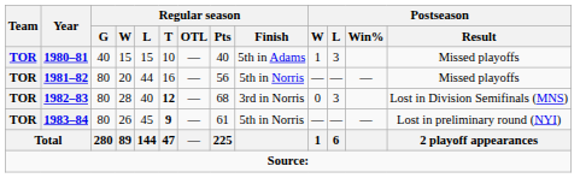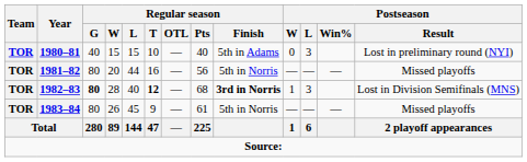1980–81 | Postseason / W: 1 -> 0
1980–81 | Postseason / Result: Missed playoffs -> Lost in preliminary round (NYI)
1982–83 | Regular season / G: normal -> bold
1982–83 | Regular season / Finish: normal -> bold
1982–83 | Postseason / W: 0 -> 1
1983–84 | Regular season / T: bold -> normal
1983–84 | Postseason / Result: Lost in preliminary round (NYI) -> Missed playoffs
